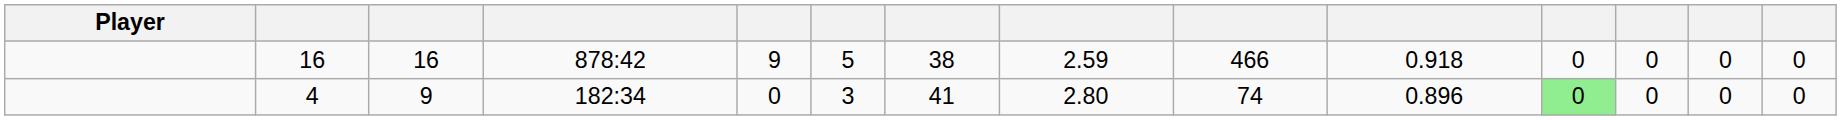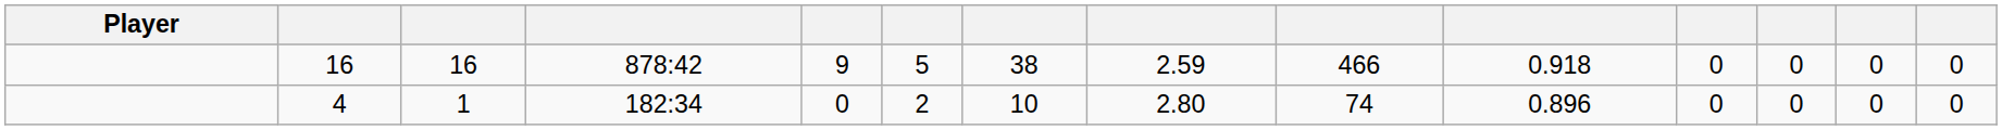4 | column 3: 9 -> 1
4 | column 6: 3 -> 2
4 | column 7: 41 -> 10
4 | column 11: lightgreen background -> no background
